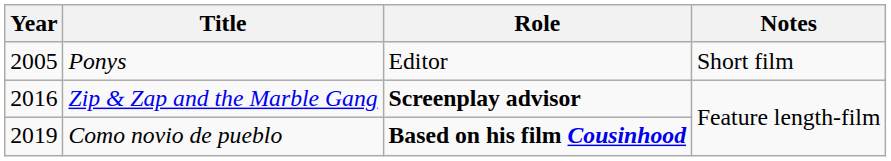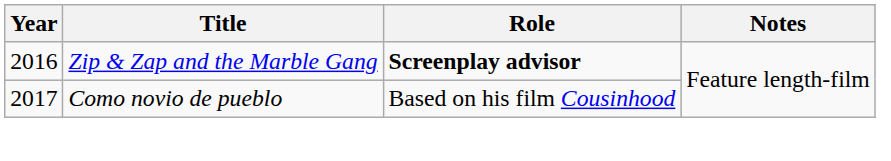- row: 2005 | Ponys | Editor | Short film
Como novio de pueblo | Year: 2019 -> 2017
Como novio de pueblo | Role: bold -> normal
